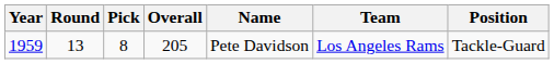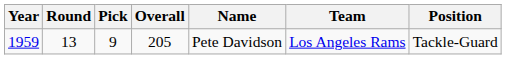1959 | Pick: 8 -> 9
